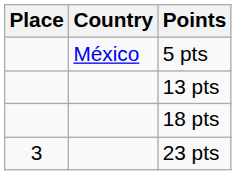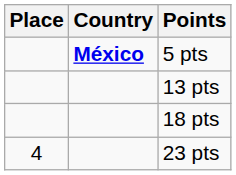5 pts | Country: normal -> bold
23 pts | Place: 3 -> 4
